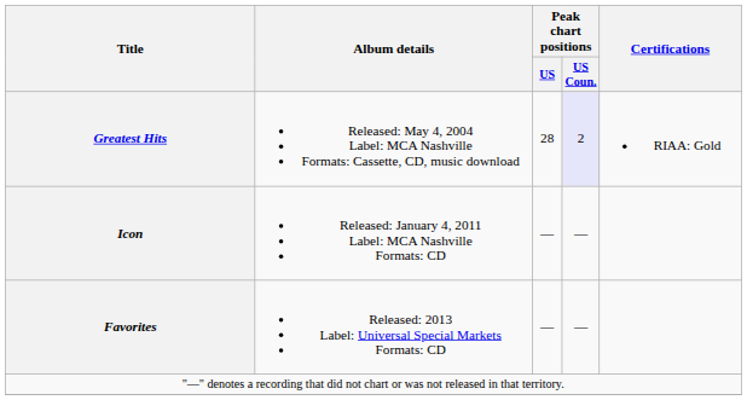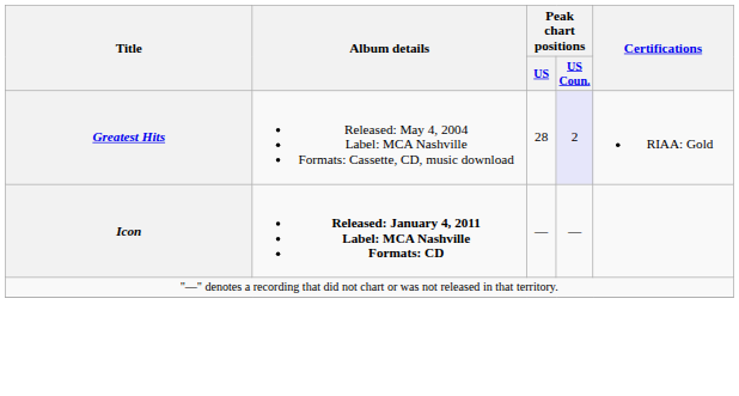Icon | Album details: normal -> bold
- row: Favorites | Released: 2013 Label: Universal Special Markets Formats: CD | — | —
